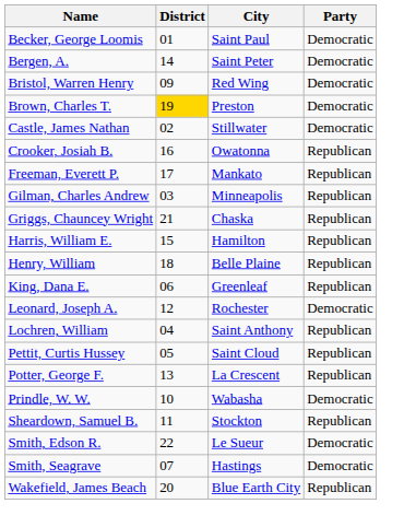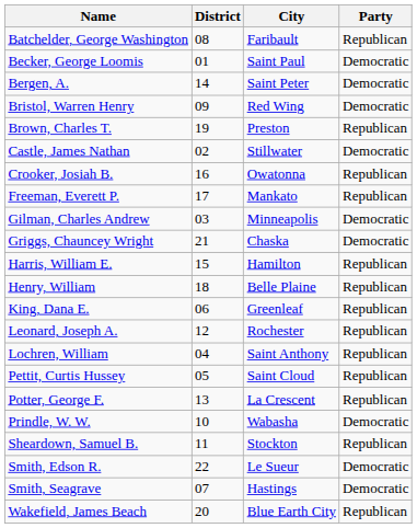+ row: Batchelder, George Washington | 08 | Faribault | Republican
Brown, Charles T. | District: gold background -> no background
Brown, Charles T. | Party: Democratic -> Republican
Gilman, Charles Andrew | Party: Republican -> Democratic
Griggs, Chauncey Wright | Party: Republican -> Democratic
Leonard, Joseph A. | Party: Democratic -> Republican
